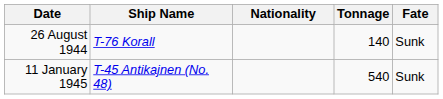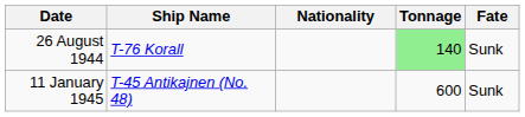26 August 1944 | Tonnage: no background -> lightgreen background
11 January 1945 | Tonnage: 540 -> 600
